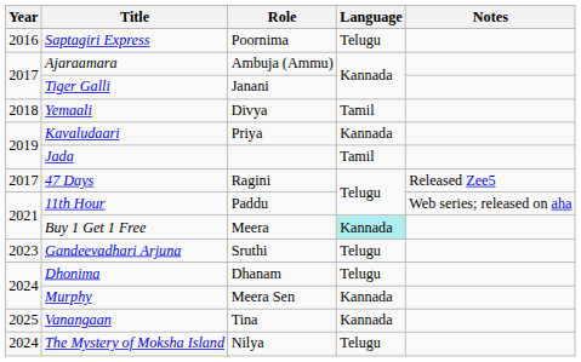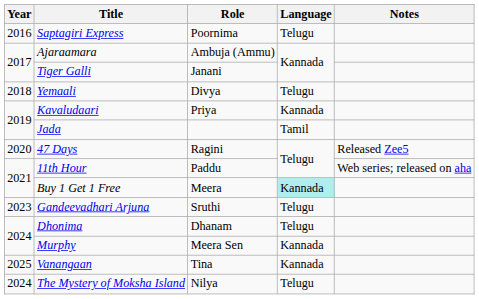Yemaali | Language: Tamil -> Telugu
47 Days | Year: 2017 -> 2020
